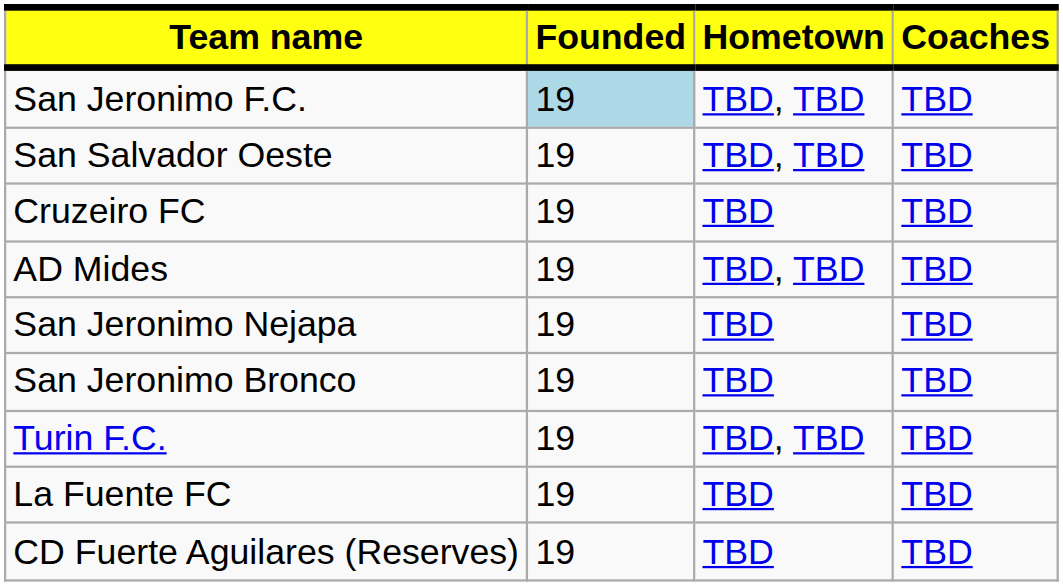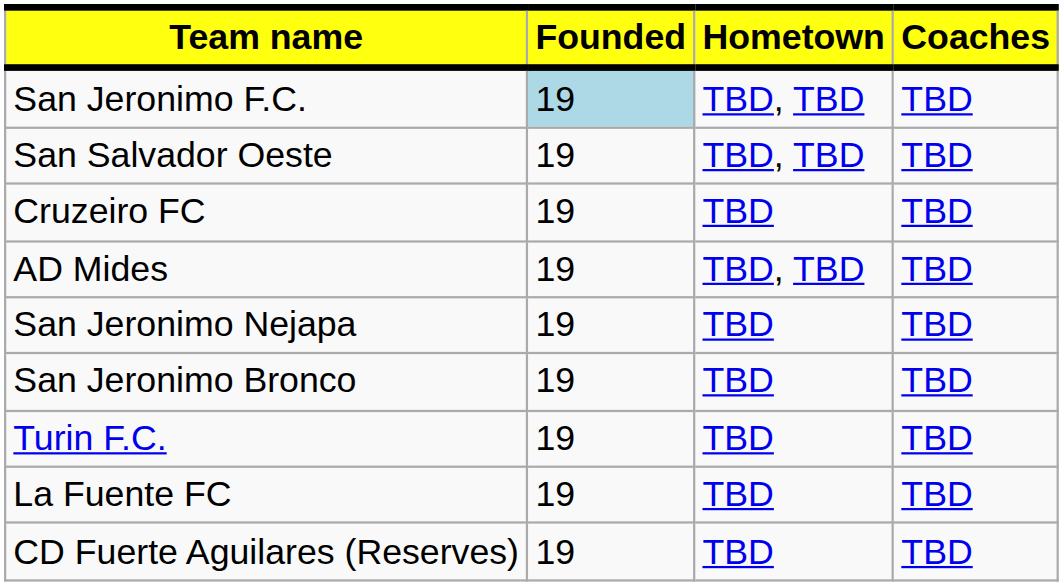Turin F.C. | Hometown: TBD, TBD -> TBD
